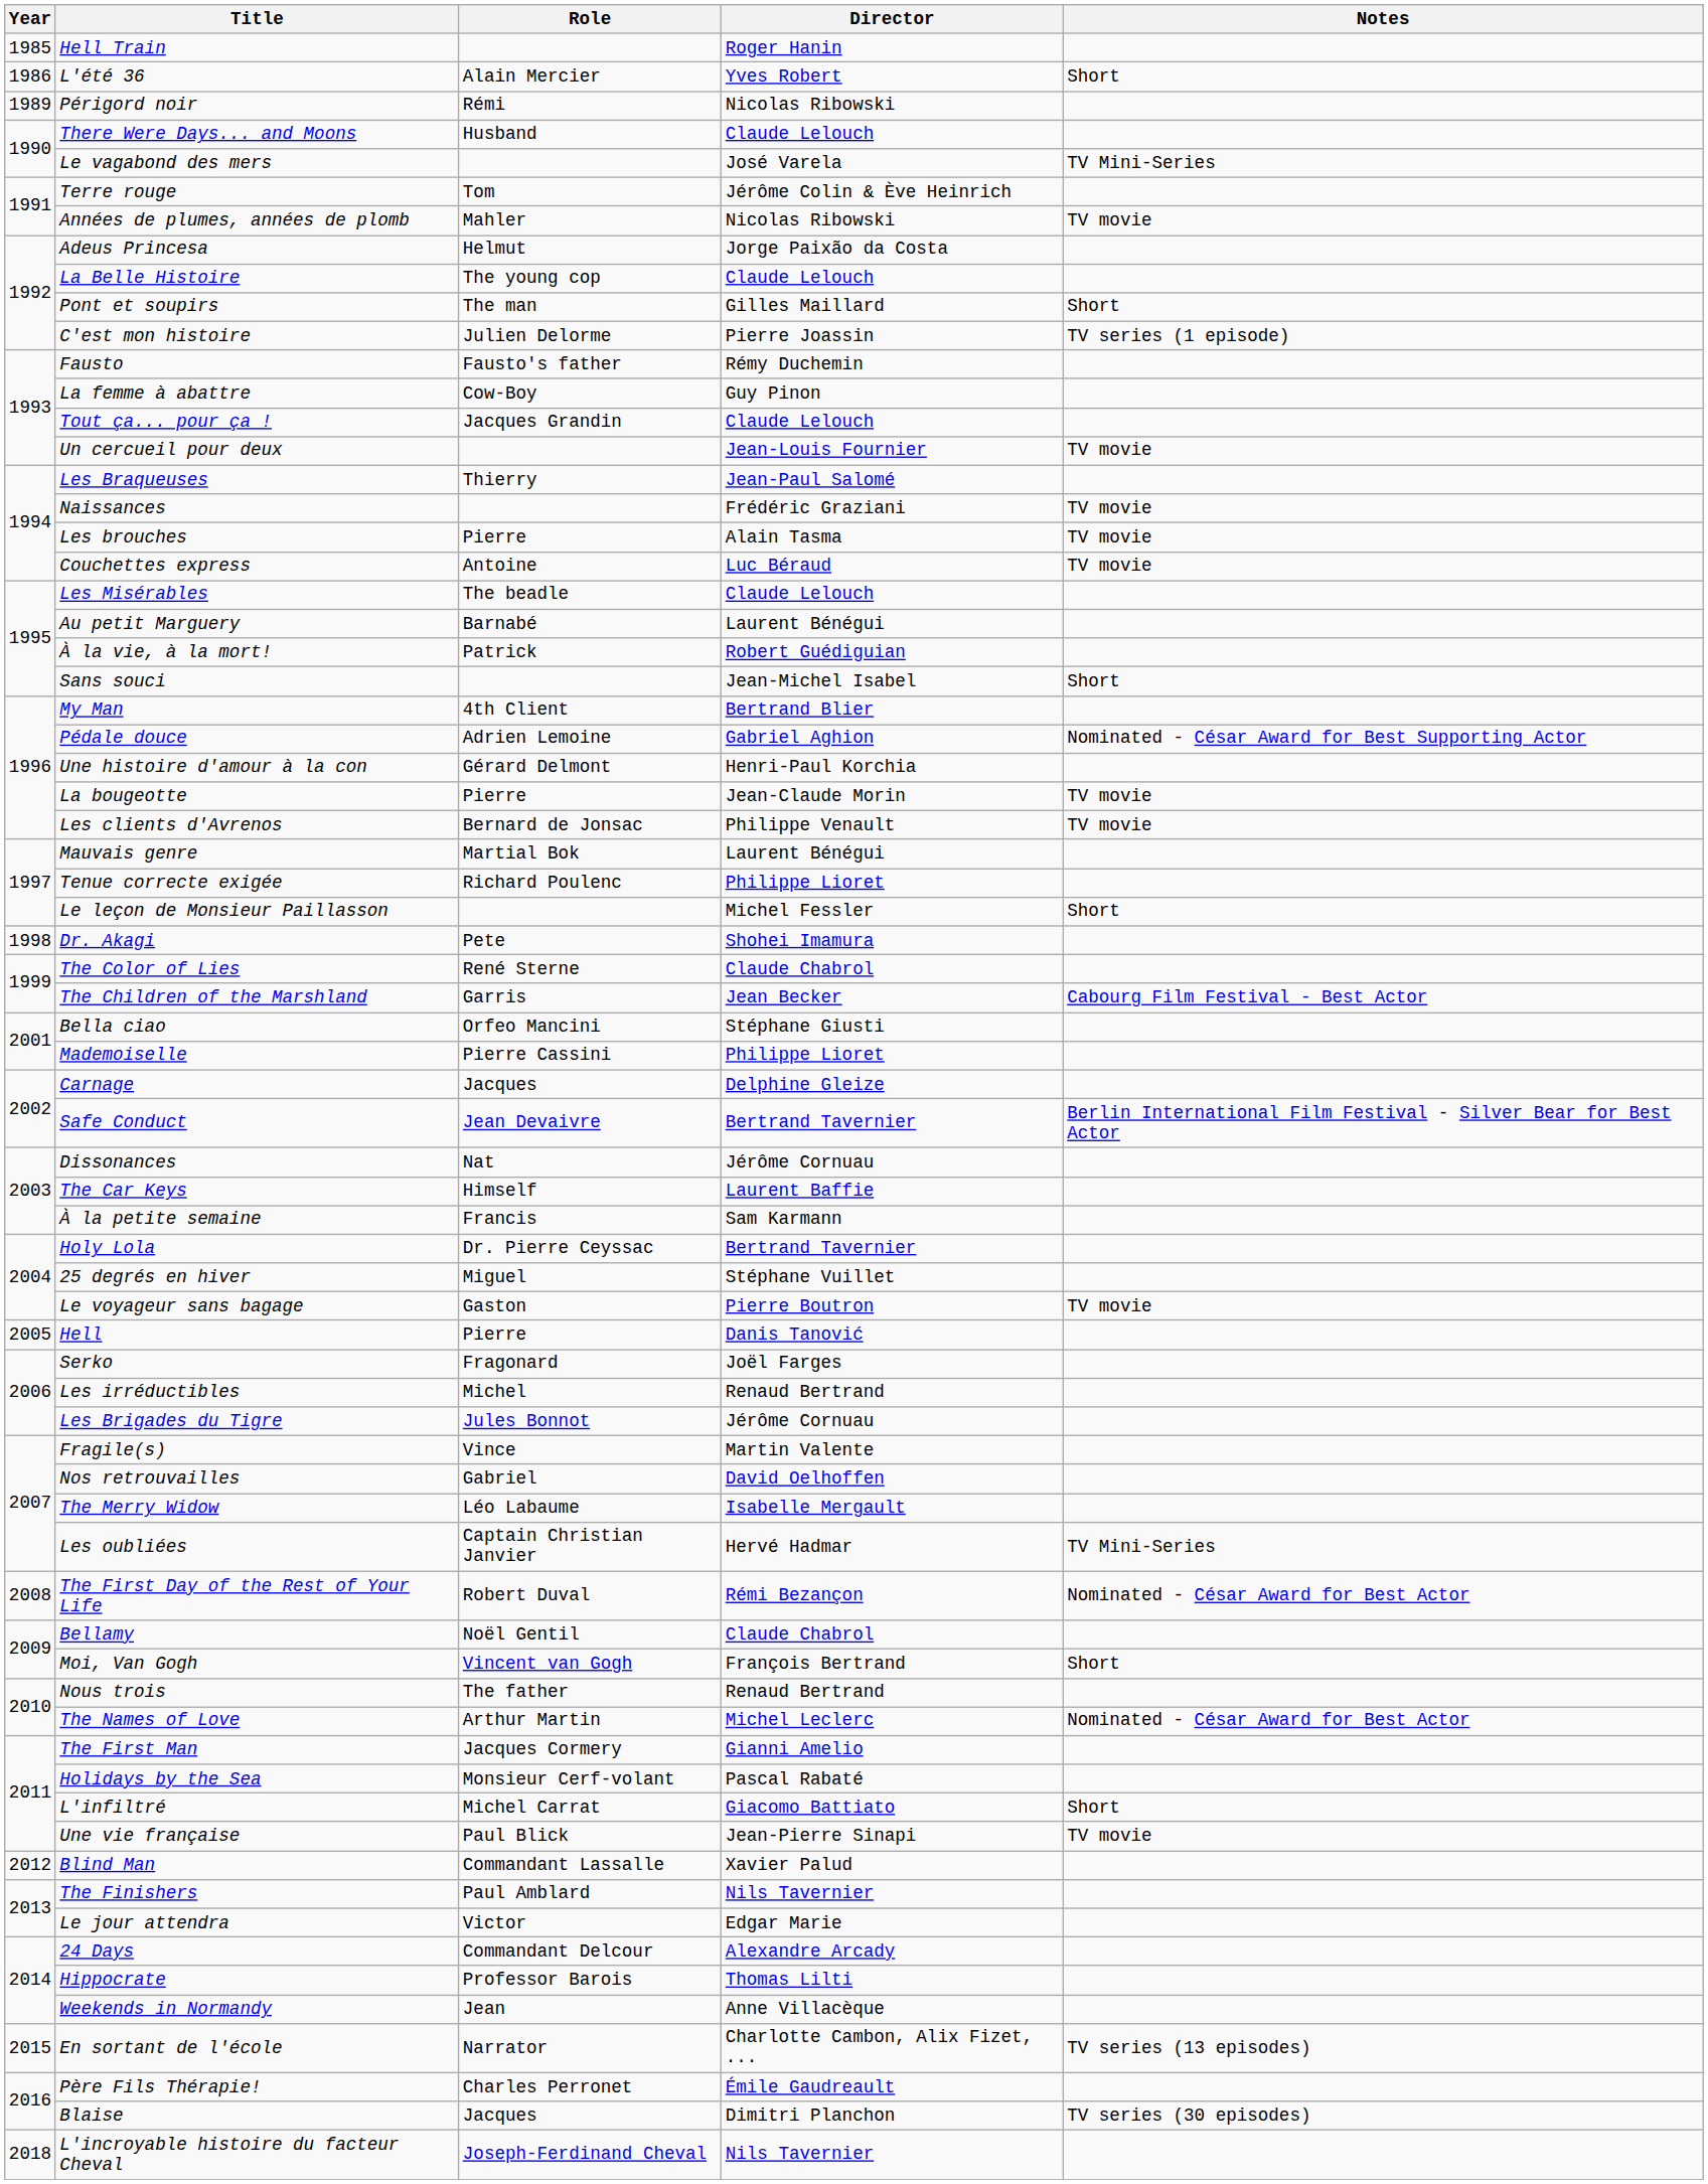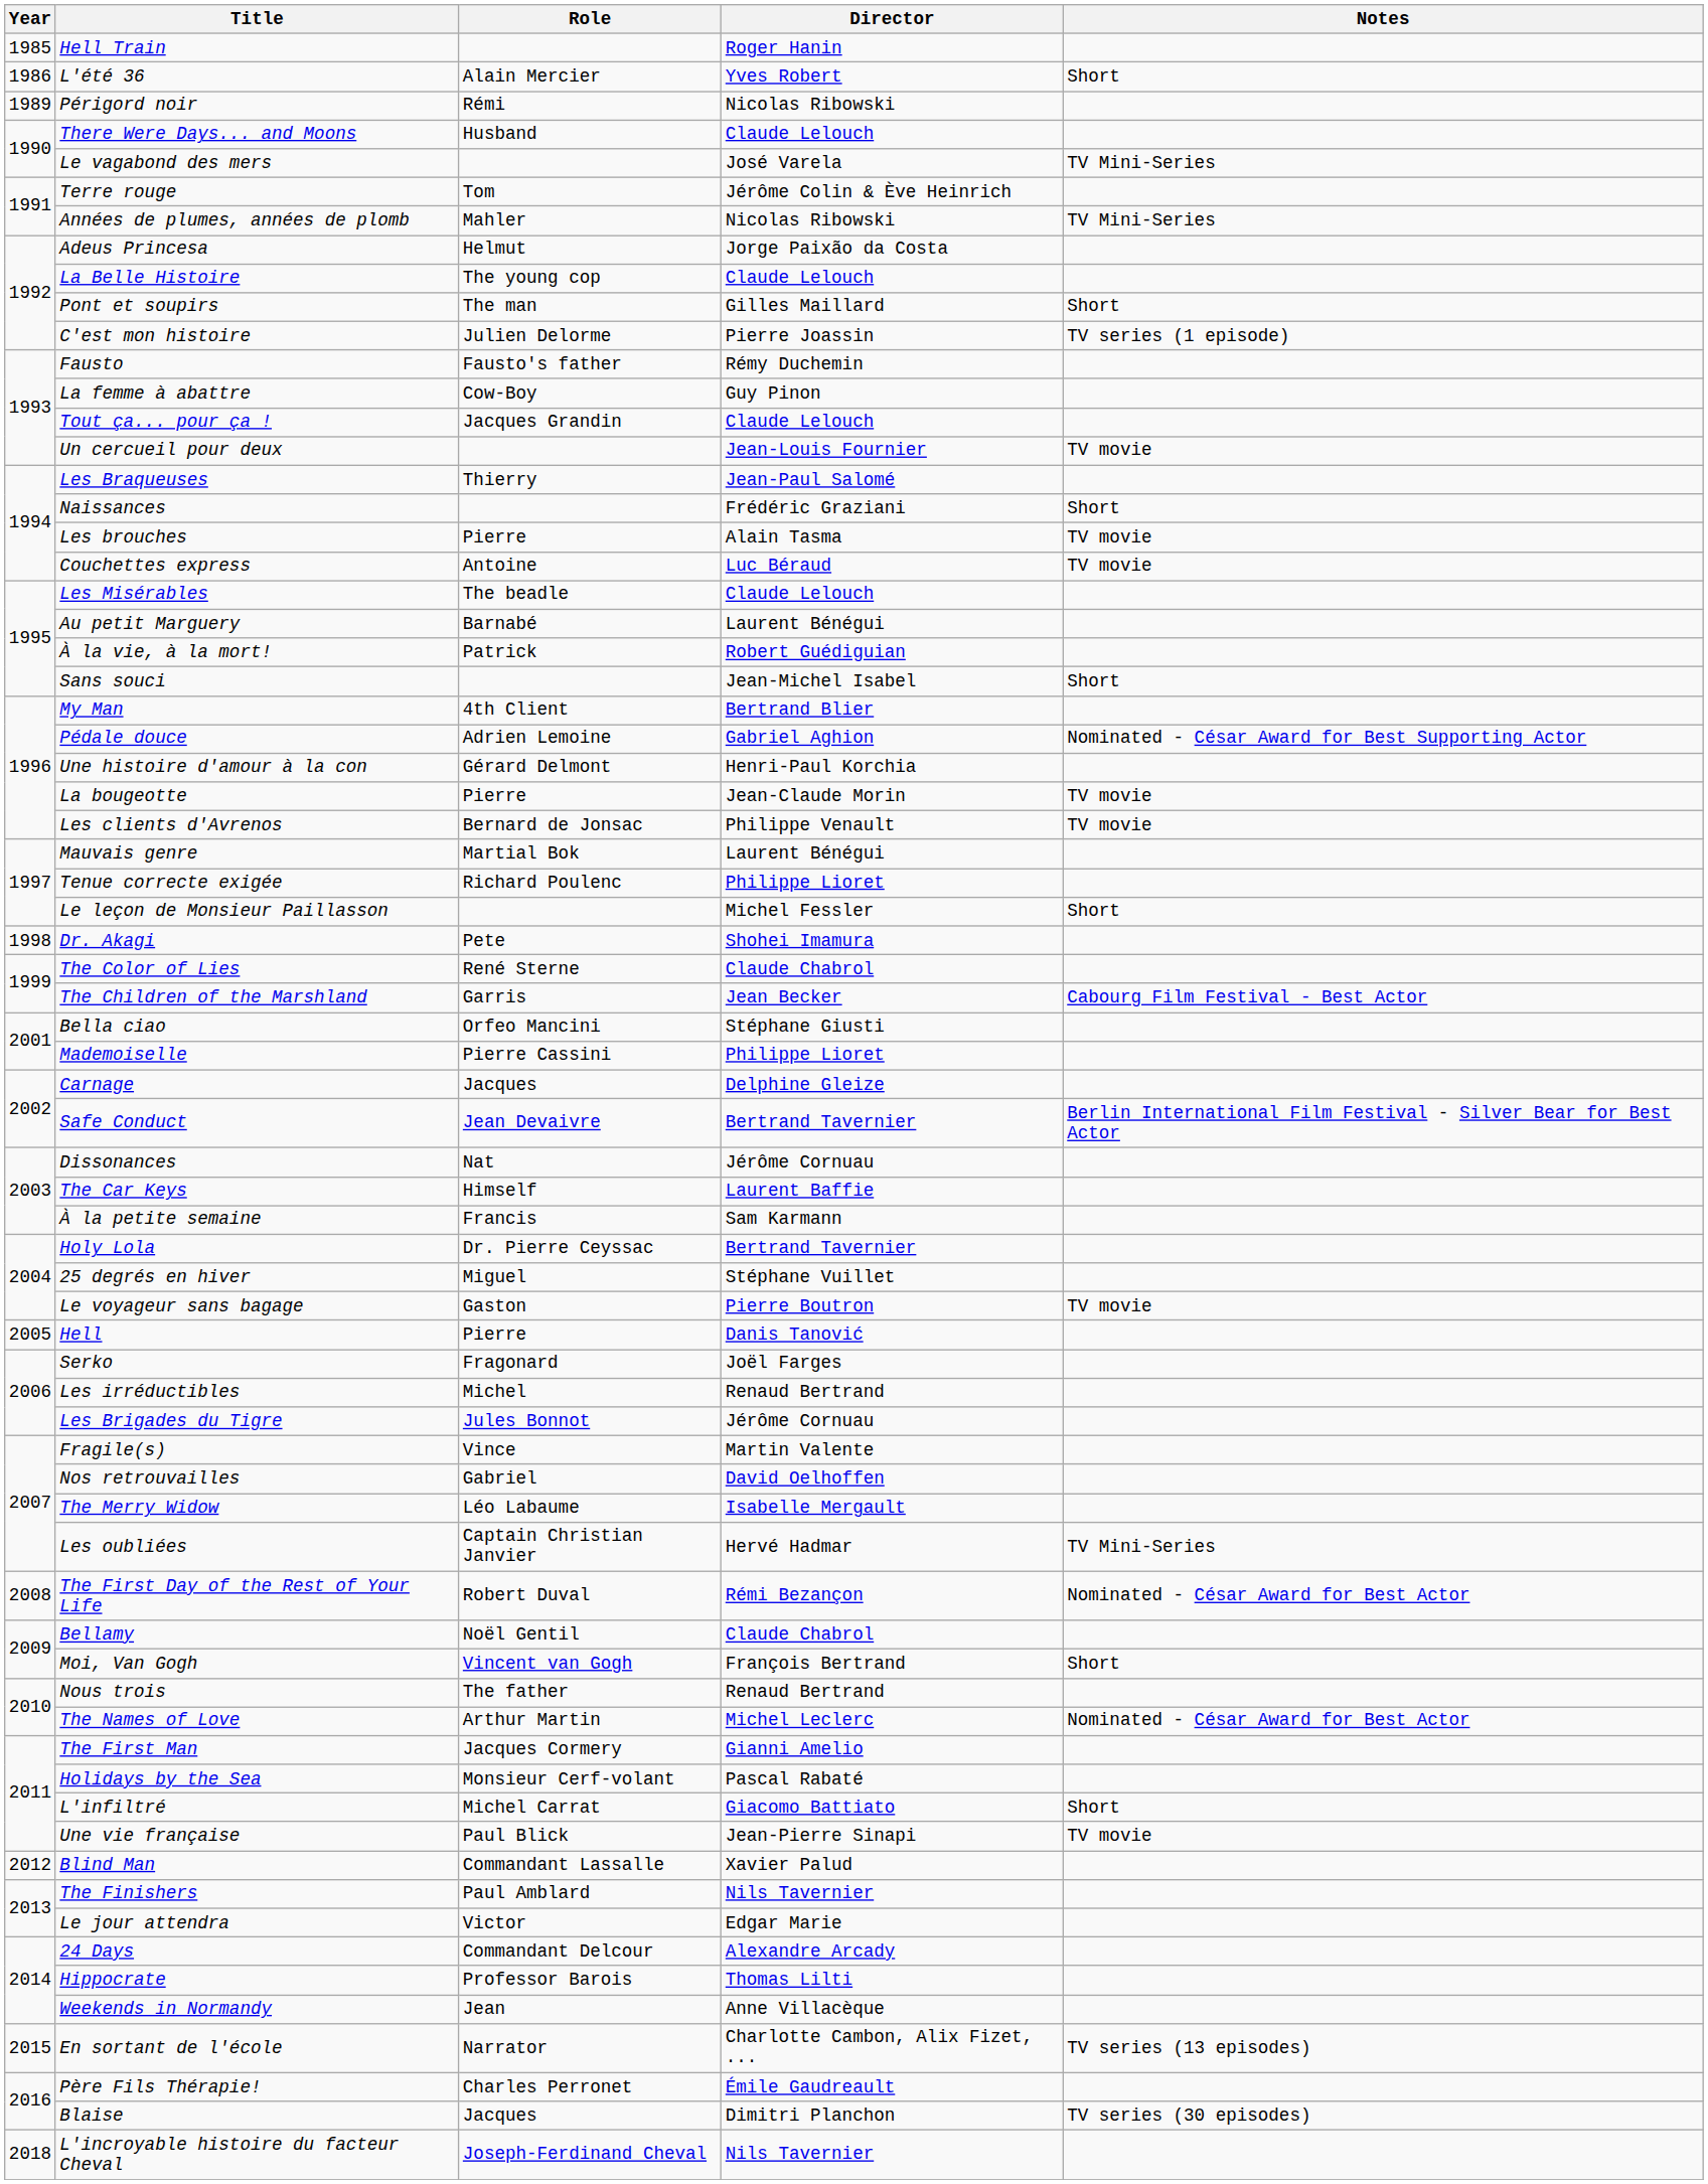Années de plumes, années de plomb | Notes: TV movie -> TV Mini-Series
Naissances | Notes: TV movie -> Short
